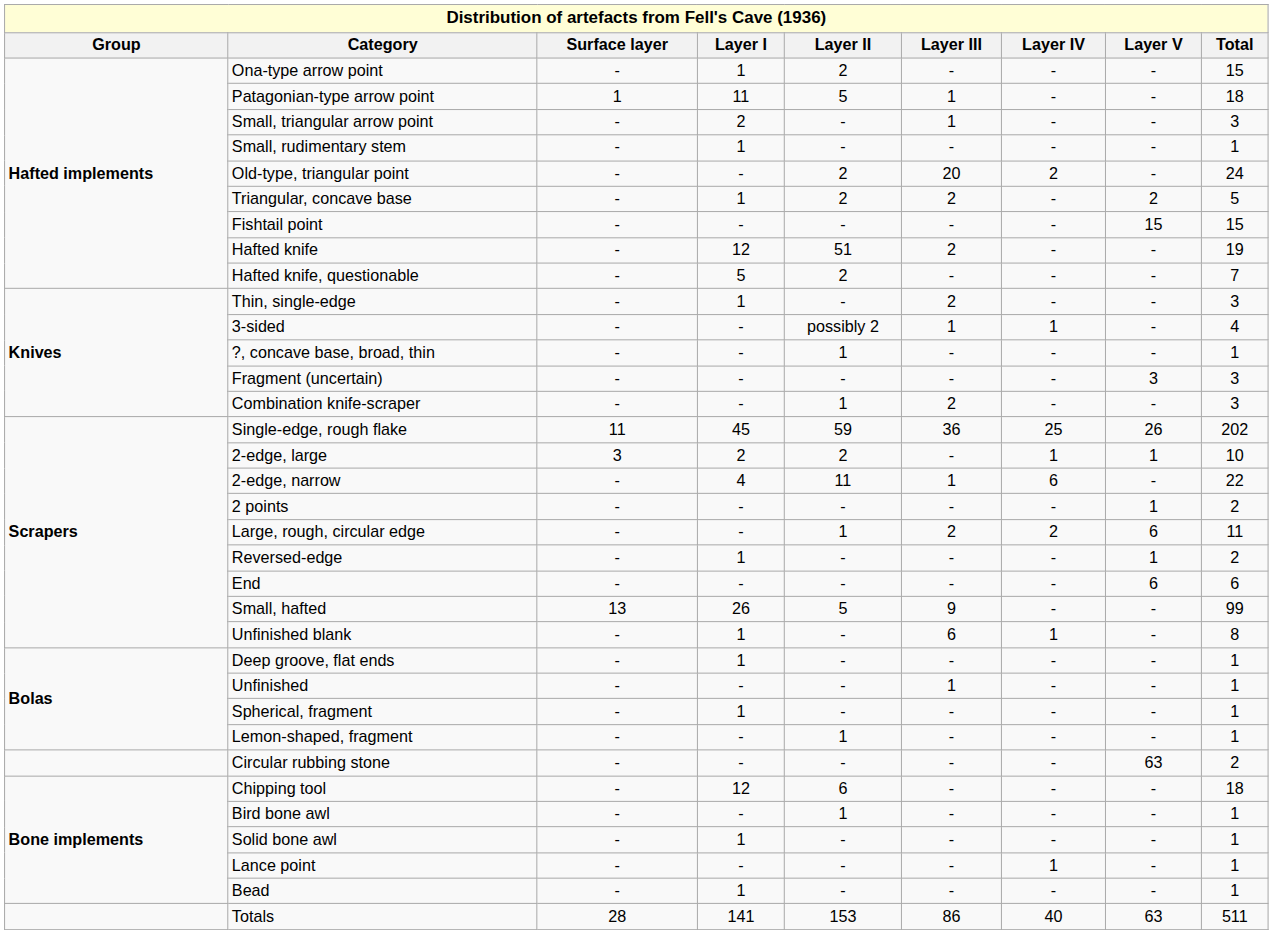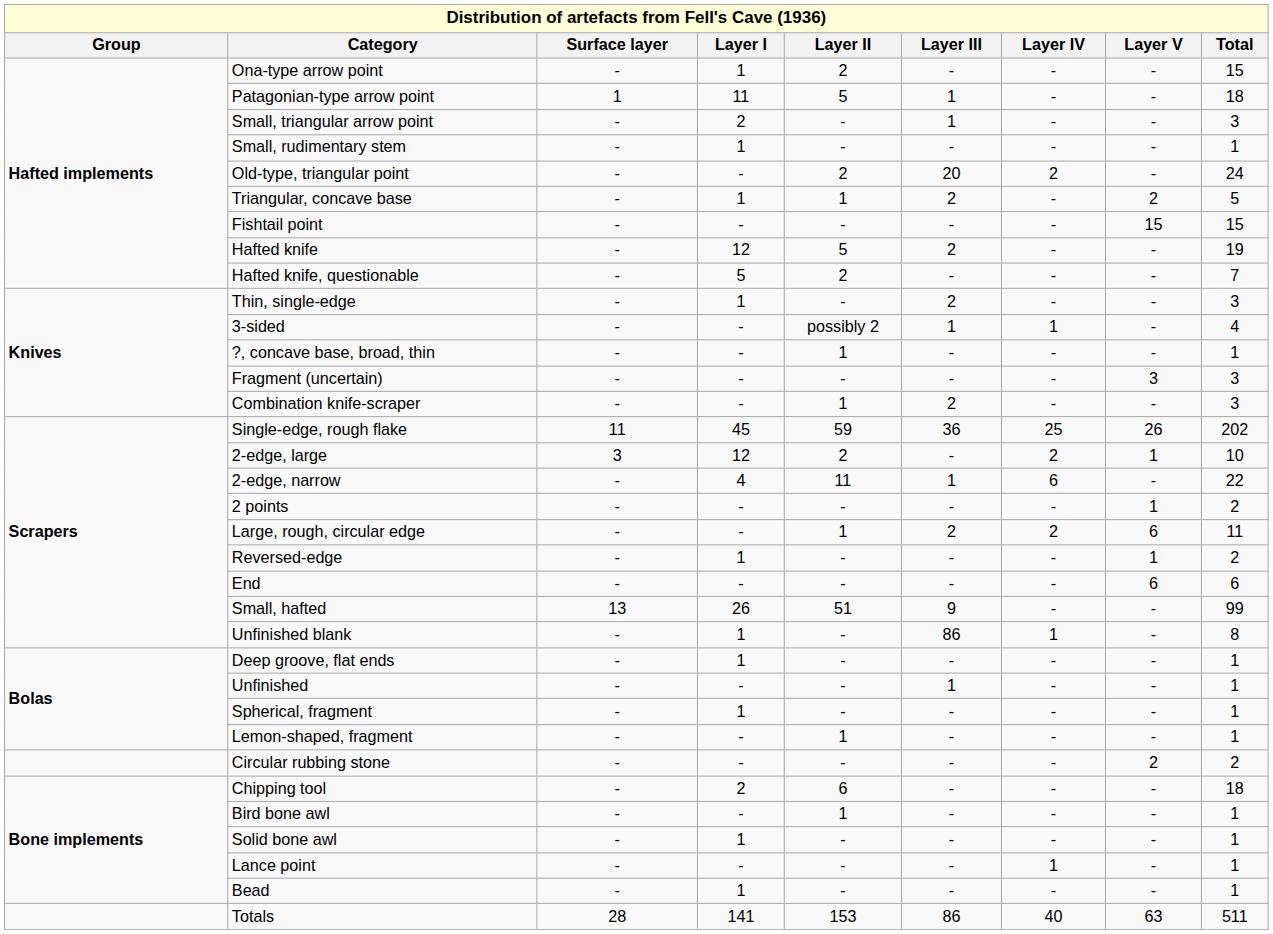Triangular, concave base | Layer II: 2 -> 1
Hafted knife | Layer II: 51 -> 5
2-edge, large | Layer I: 2 -> 12
2-edge, large | Layer IV: 1 -> 2
Small, hafted | Layer II: 5 -> 51
Unfinished blank | Layer III: 6 -> 86
Circular rubbing stone | Layer V: 63 -> 2
Chipping tool | Layer I: 12 -> 2
